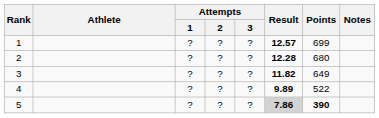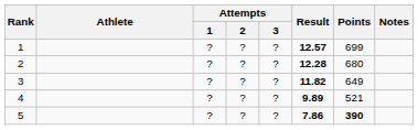4 | Points: 522 -> 521
5 | Result: lightgrey background -> no background
